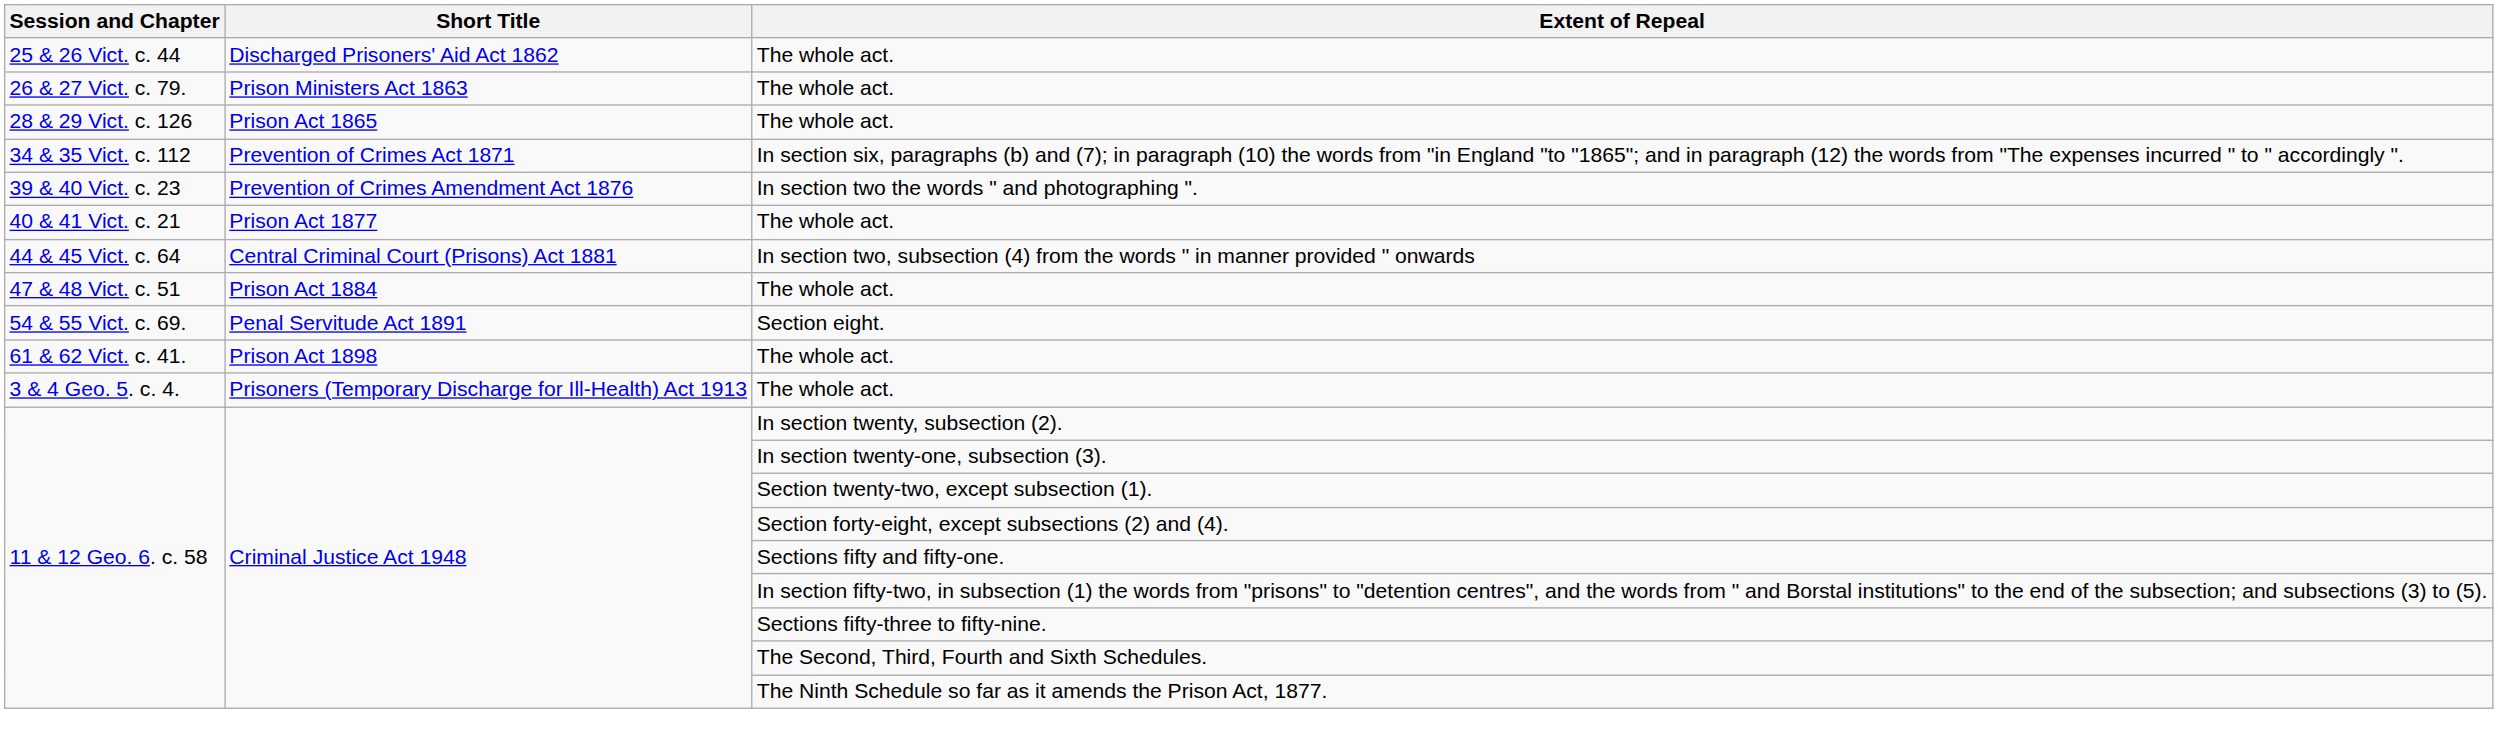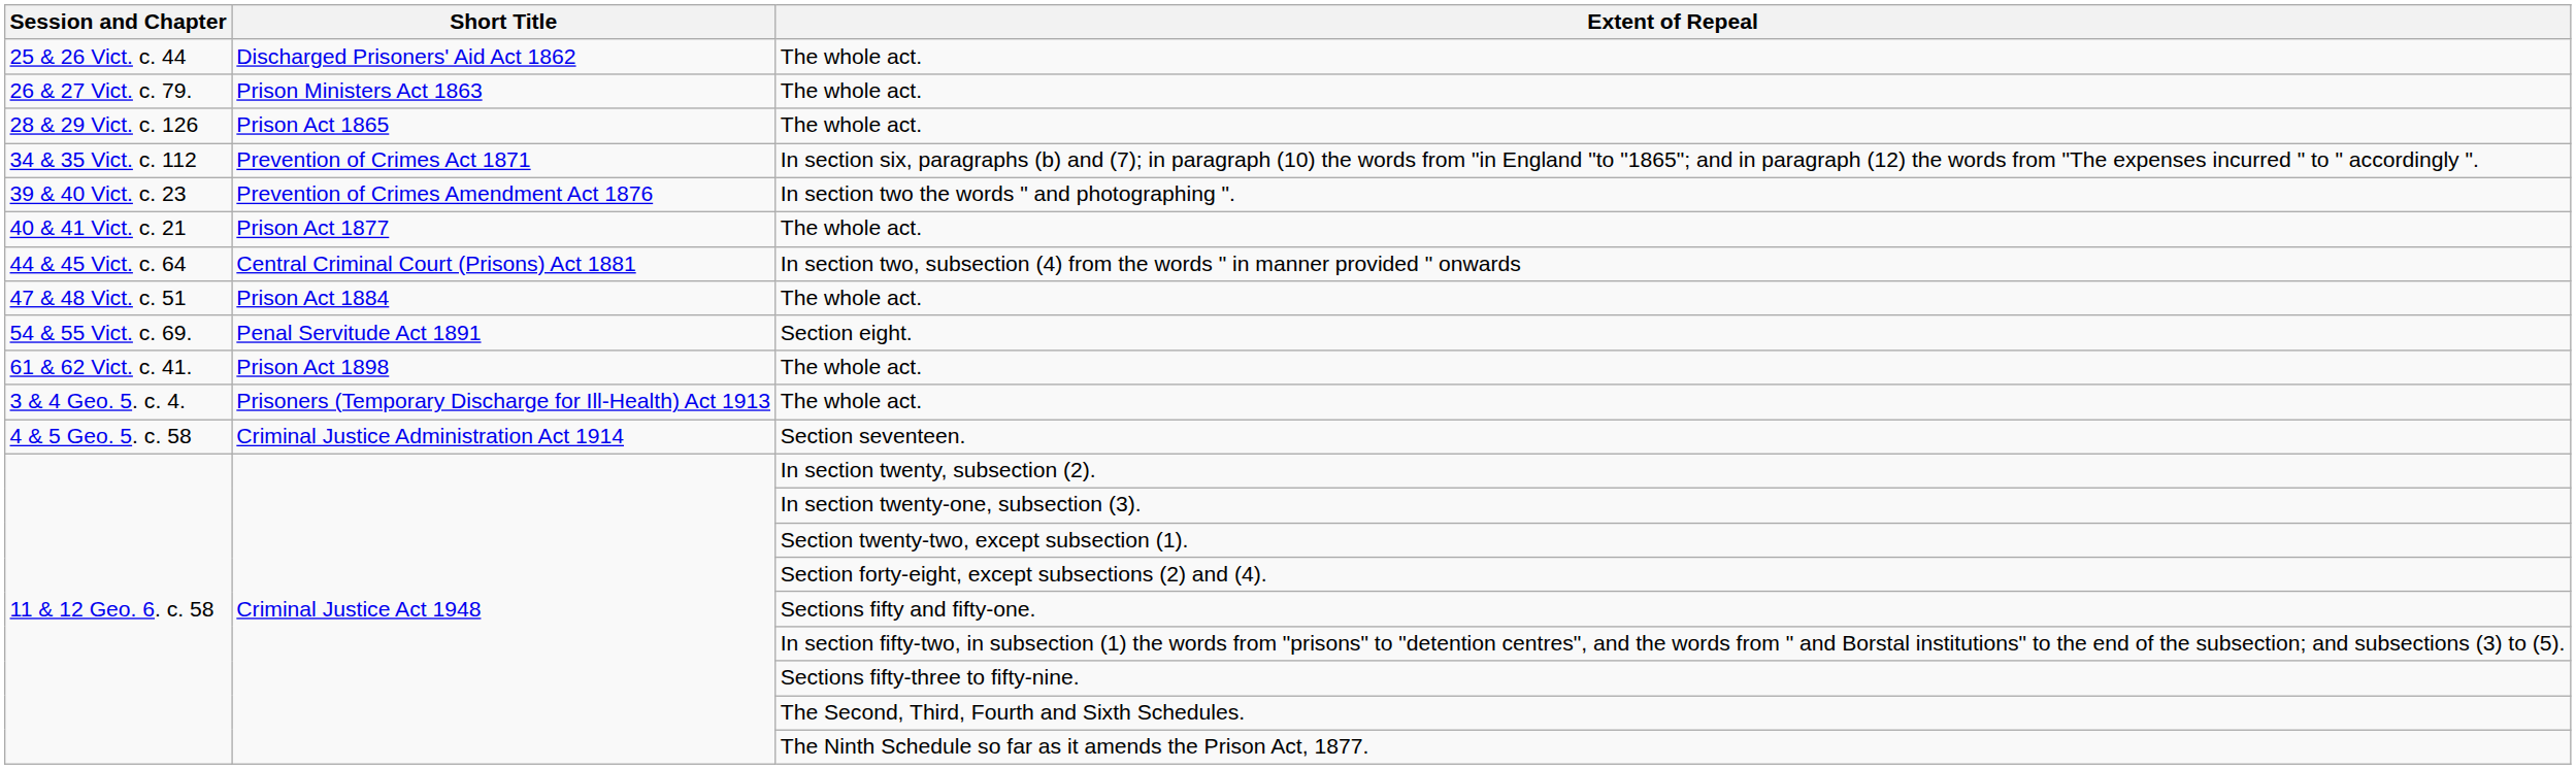+ row: 4 & 5 Geo. 5. c. 58 | Criminal Justice Administration Act 1914 | Section seventeen.
